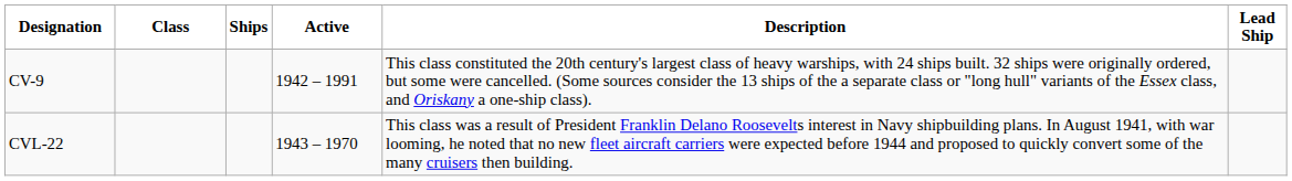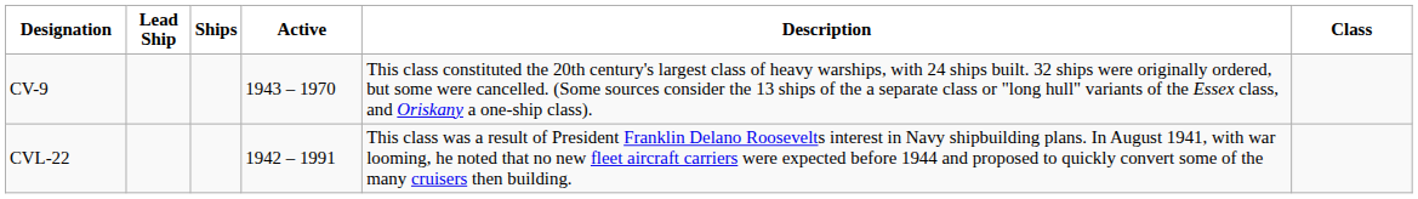columns swapped: Class <-> Lead Ship
CV-9 | Active: 1942 – 1991 -> 1943 – 1970
CVL-22 | Active: 1943 – 1970 -> 1942 – 1991
